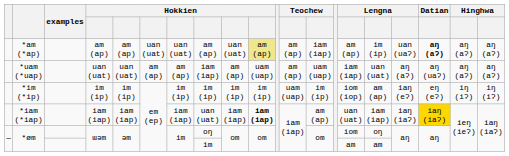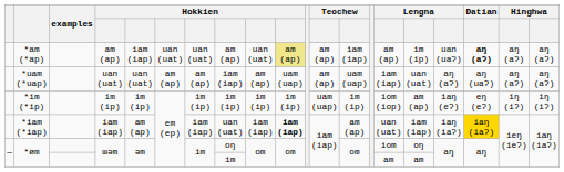*am (*ap) | column 5: am (ap) -> iam (iap)
*iam (*iap) | column 5: iam (iap) -> am (ap)
